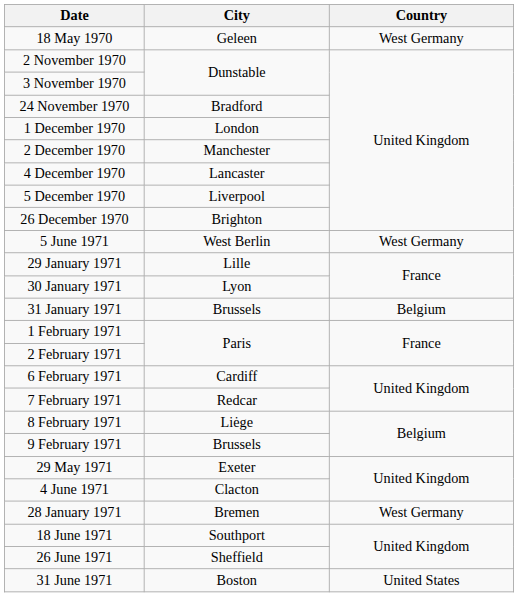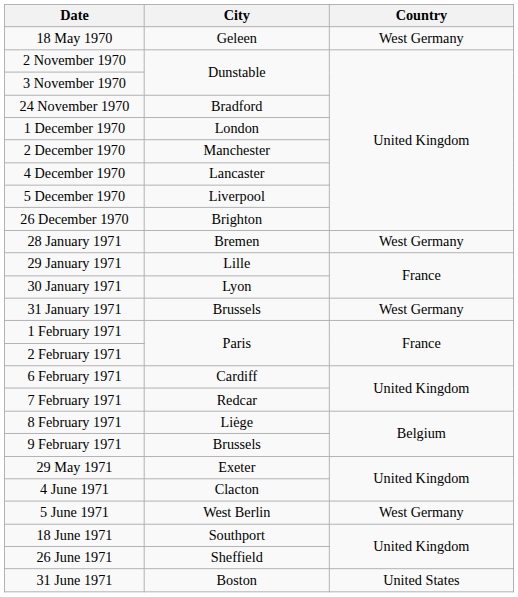rows swapped: 28 January 1971 <-> 5 June 1971
31 January 1971 | Country: Belgium -> West Germany
